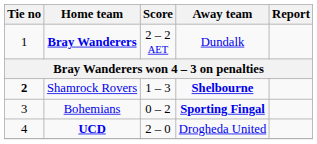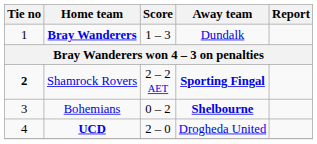Bray Wanderers | Score: 2 – 2 AET -> 1 – 3
Shamrock Rovers | Score: 1 – 3 -> 2 – 2 AET
Shamrock Rovers | Away team: Shelbourne -> Sporting Fingal
Bohemians | Away team: Sporting Fingal -> Shelbourne
